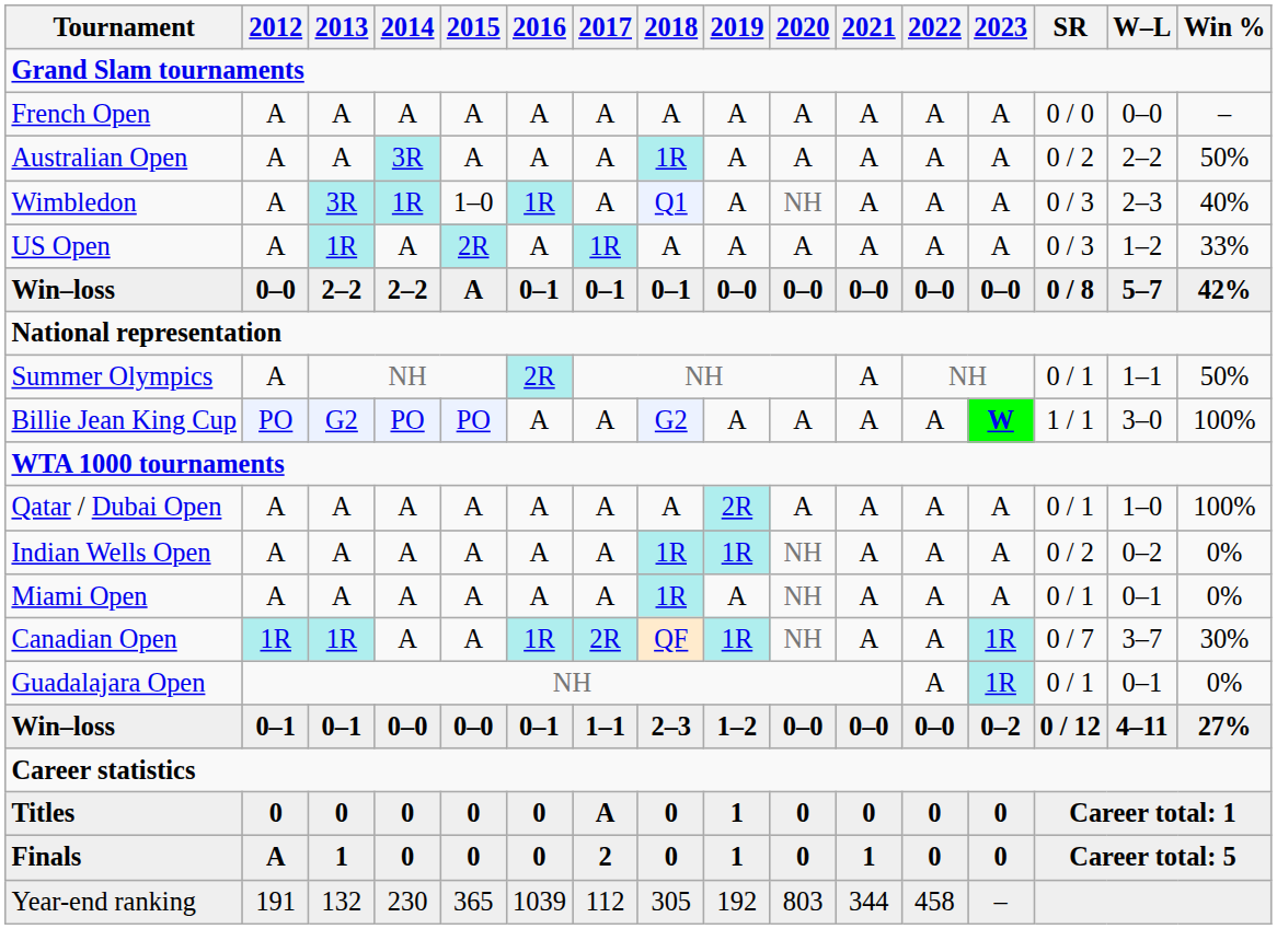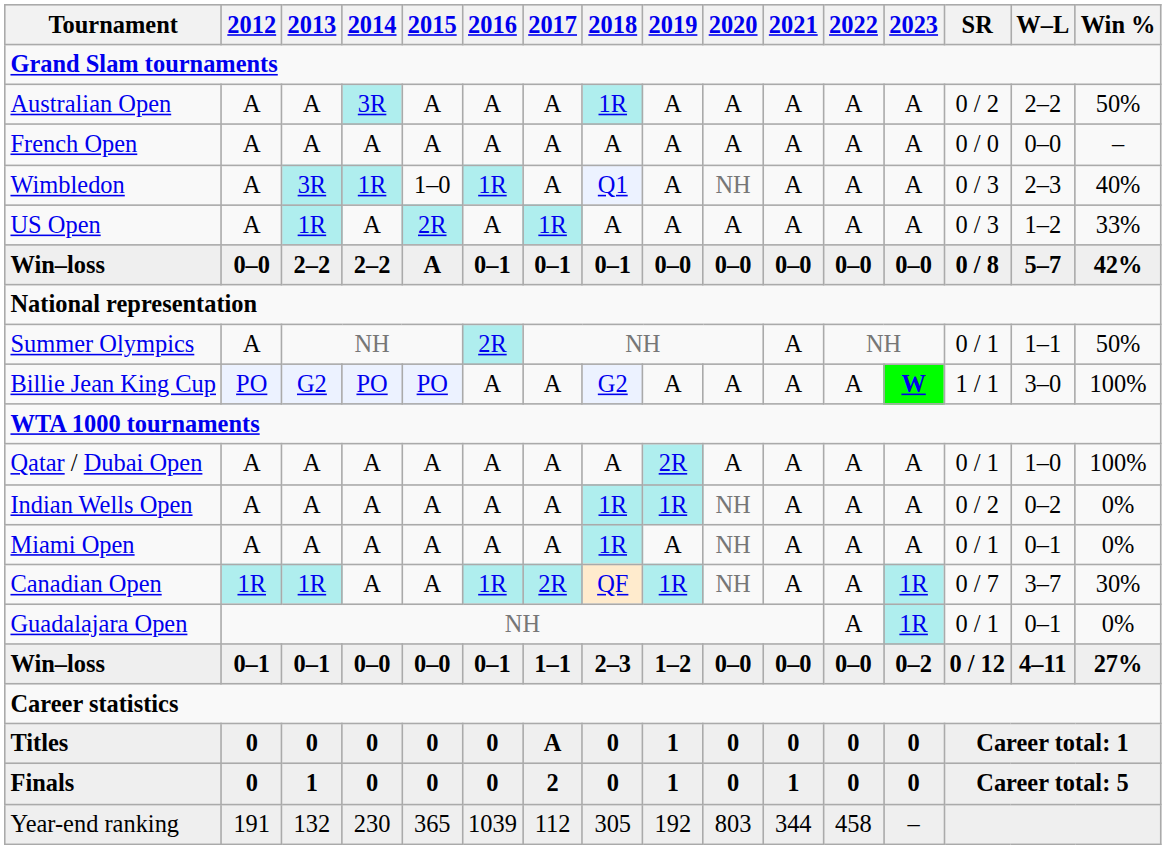rows swapped: Australian Open <-> French Open
Finals | 2012: A -> 0
